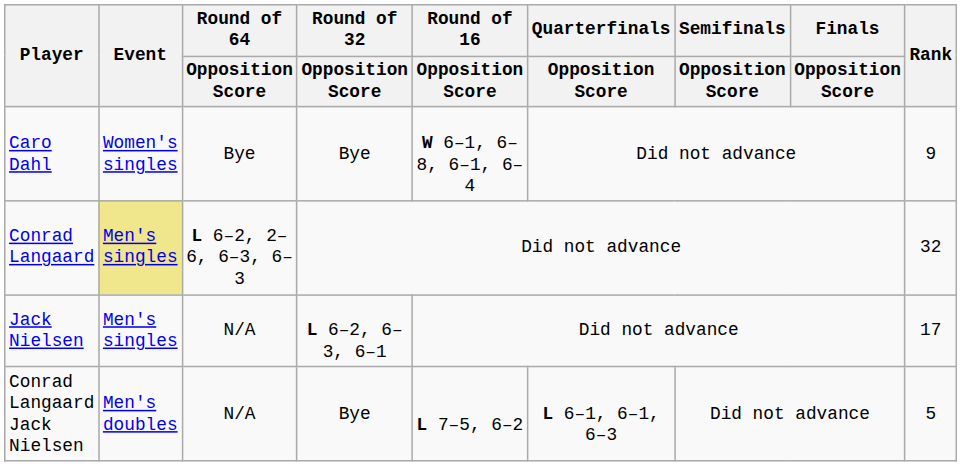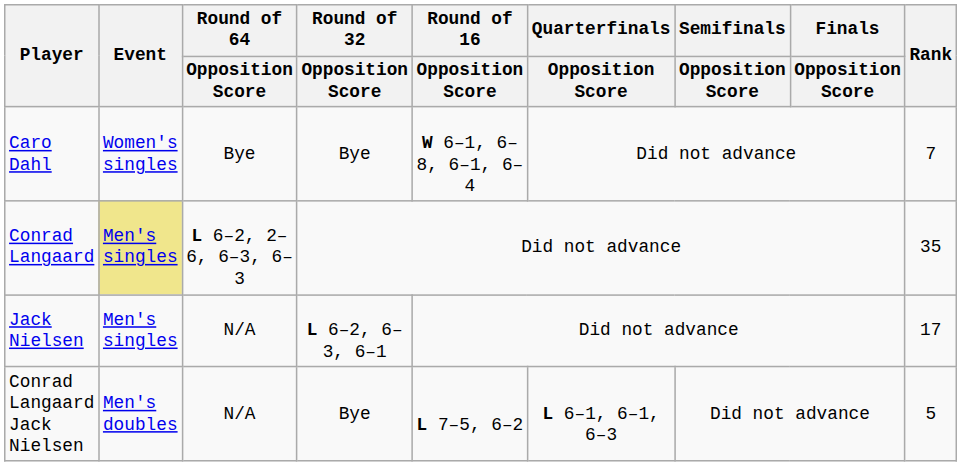Caro Dahl | Rank: 9 -> 7
Conrad Langaard | Rank: 32 -> 35
